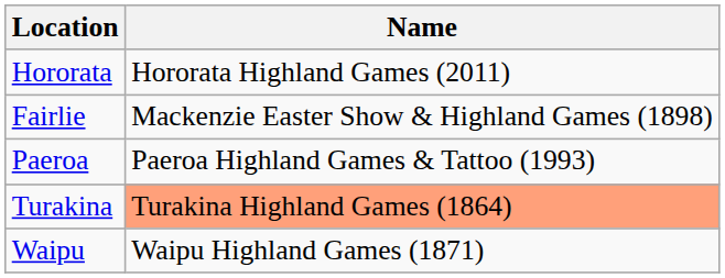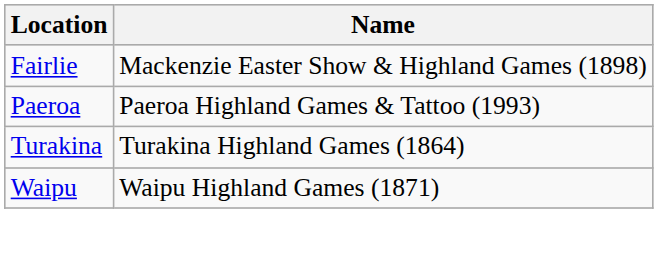- row: Hororata | Hororata Highland Games (2011)
Turakina | Name: lightsalmon background -> no background
